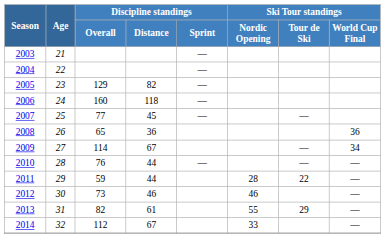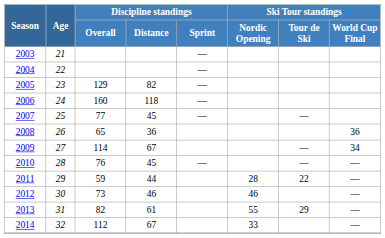2010 | Discipline standings / Distance: 44 -> 45
